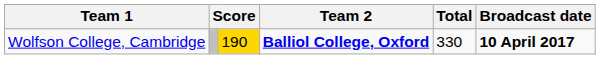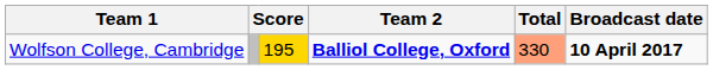Wolfson College, Cambridge | column 3: 190 -> 195
Wolfson College, Cambridge | Total: no background -> lightsalmon background
